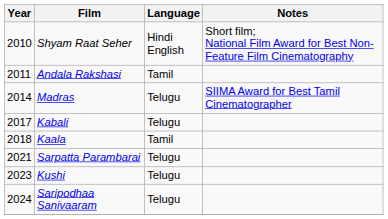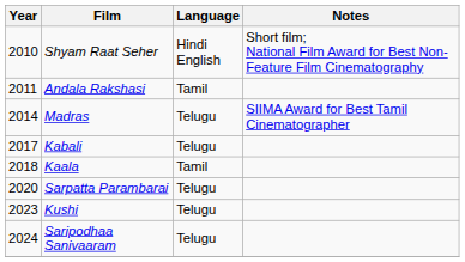Sarpatta Parambarai | Year: 2021 -> 2020
